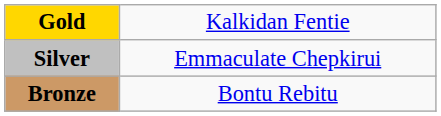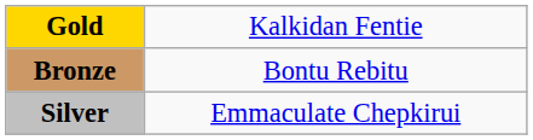rows swapped: Silver <-> Bronze
